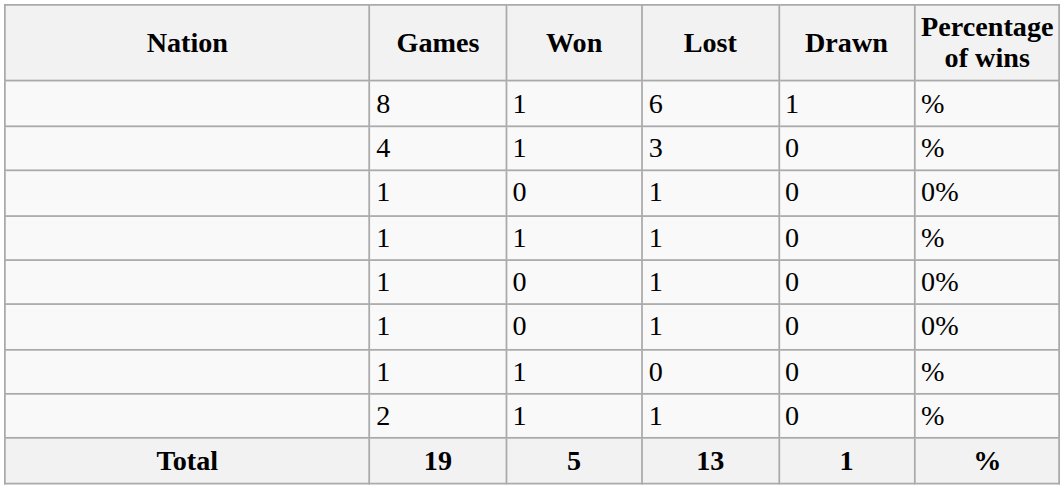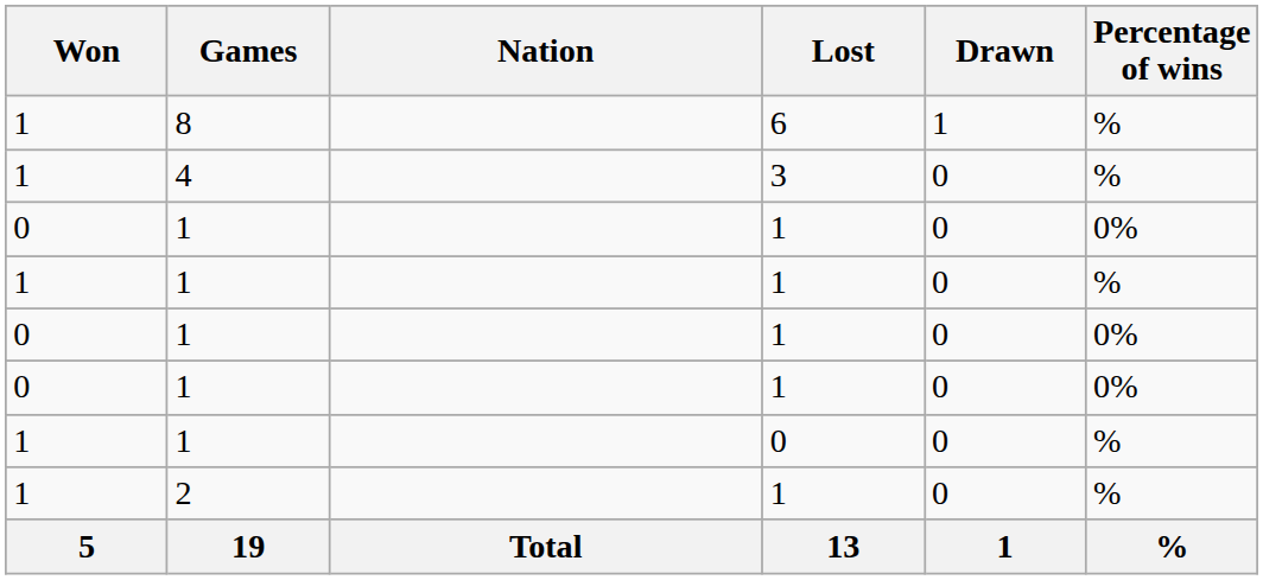columns swapped: Nation <-> Won
